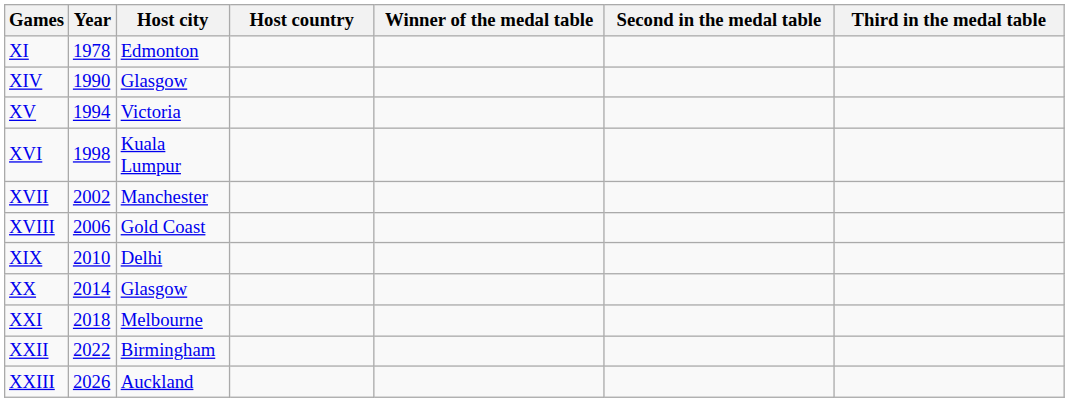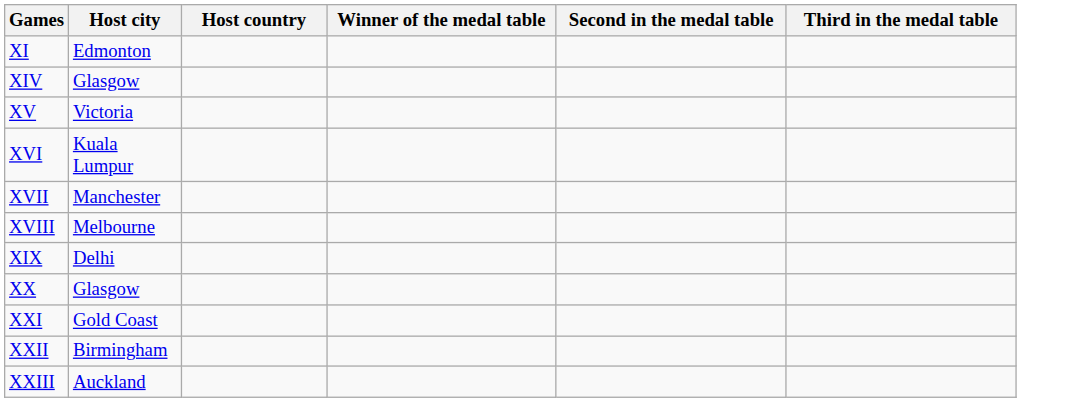- column: Year | 1978 | 1990 | 1994 | 1998 | 2002 | 2006 | 2010 | 2014 | 2018 | 2022 | 2026
XVIII | Host city: Gold Coast -> Melbourne
XXI | Host city: Melbourne -> Gold Coast
